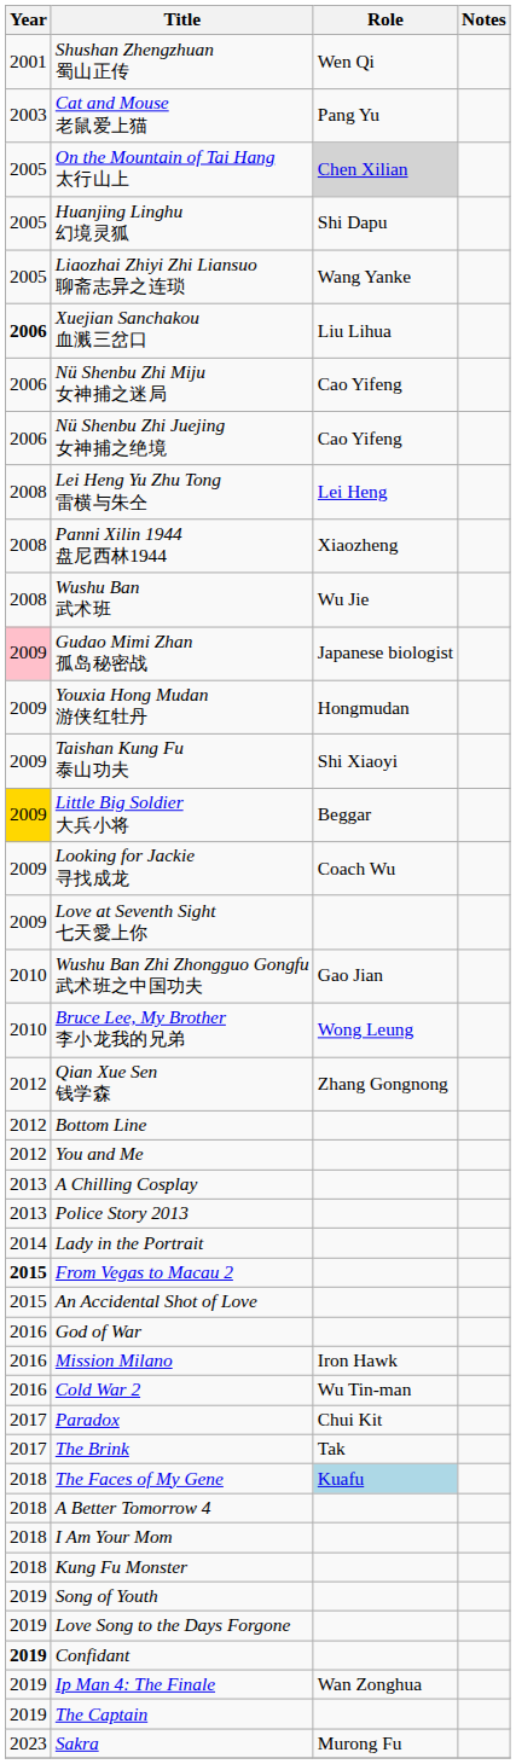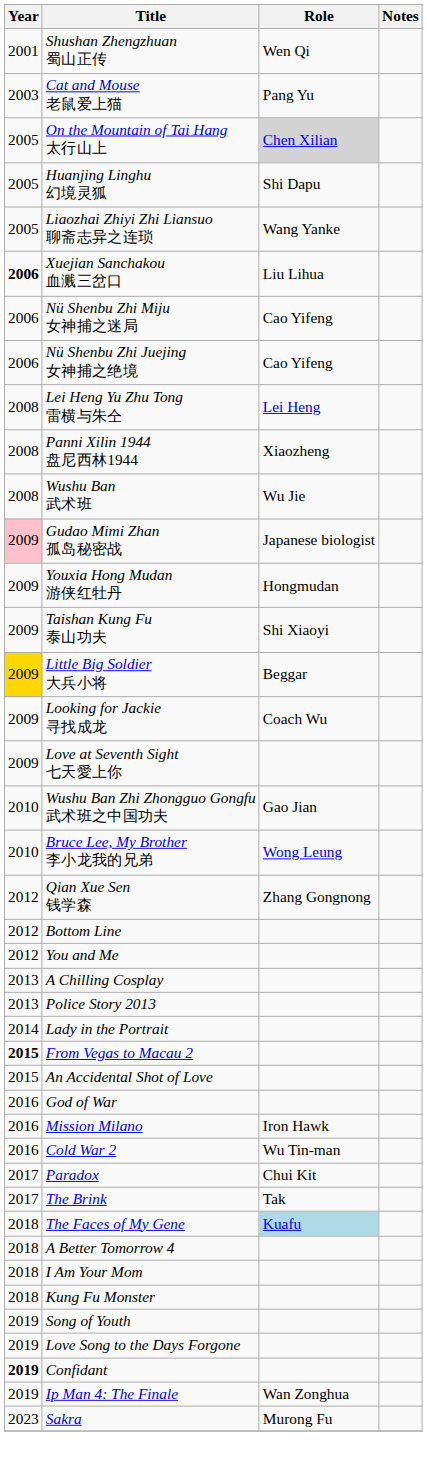- row: 2019 | The Captain
